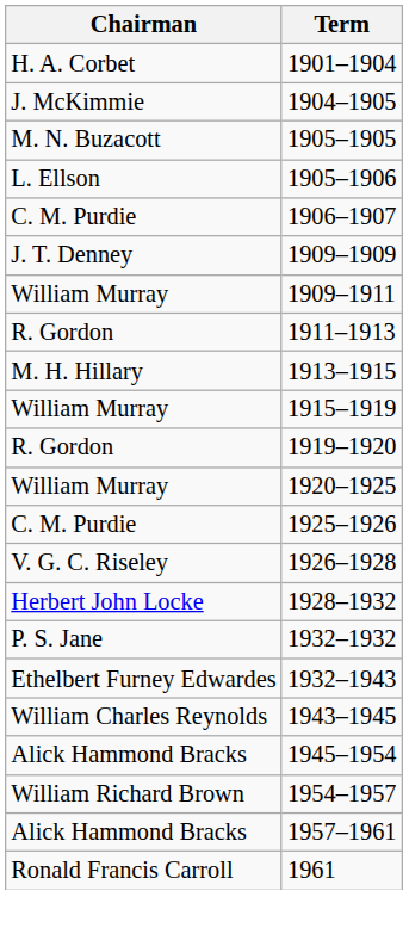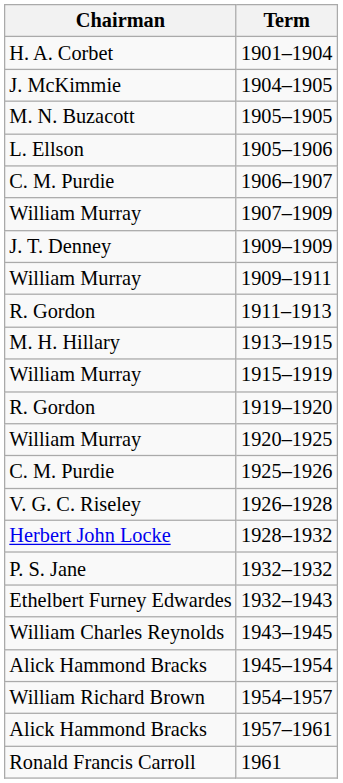+ row: William Murray | 1907–1909
